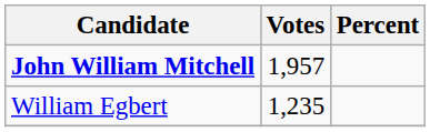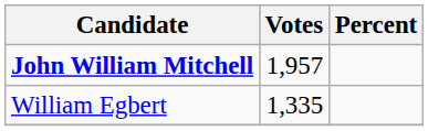William Egbert | Votes: 1,235 -> 1,335
